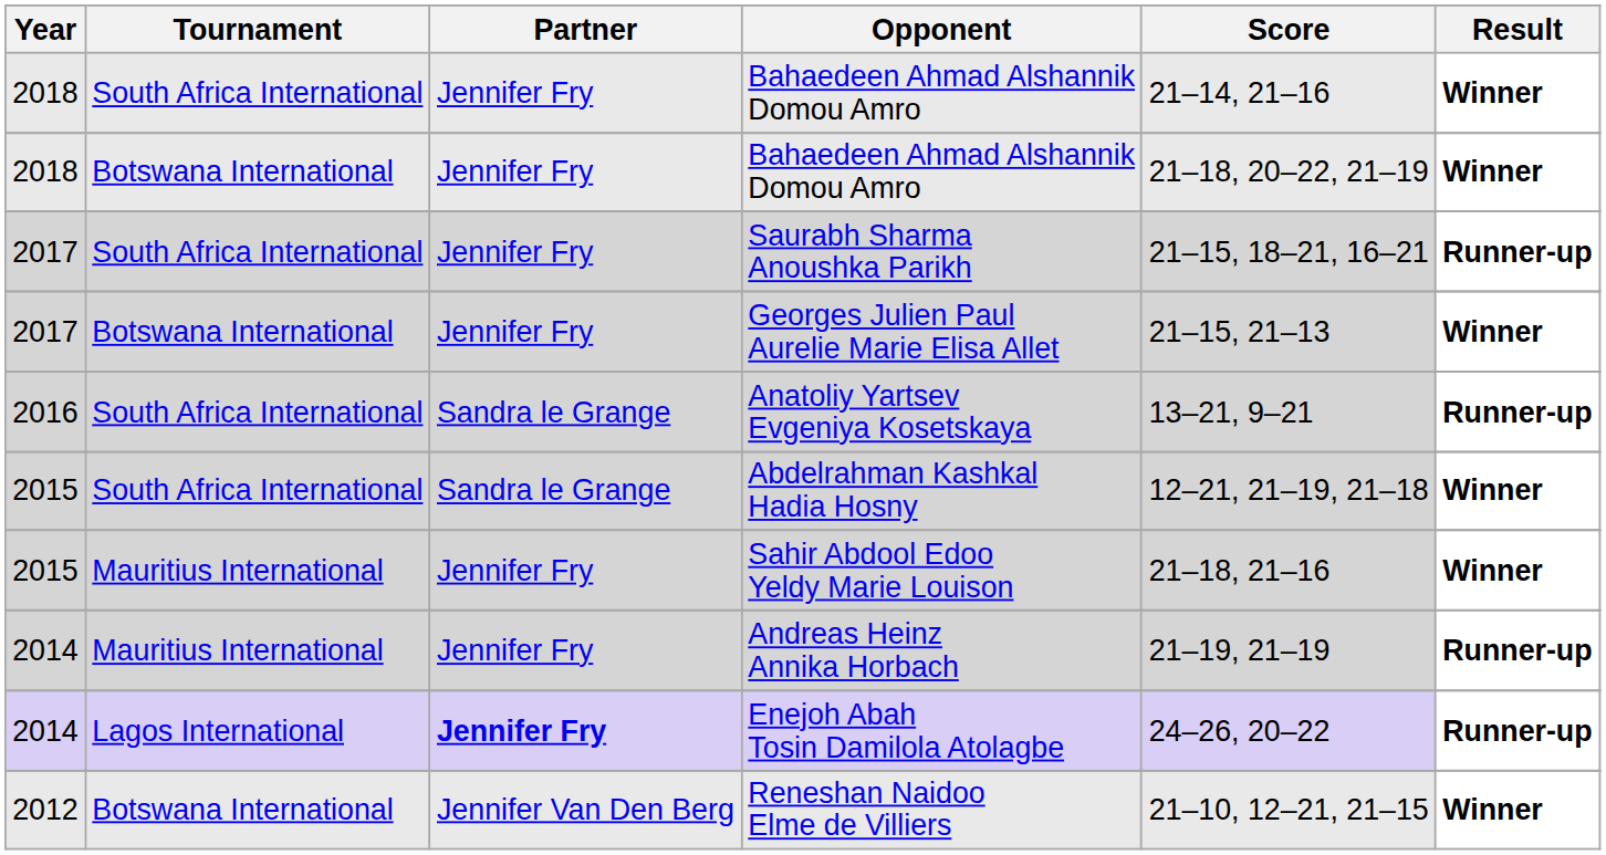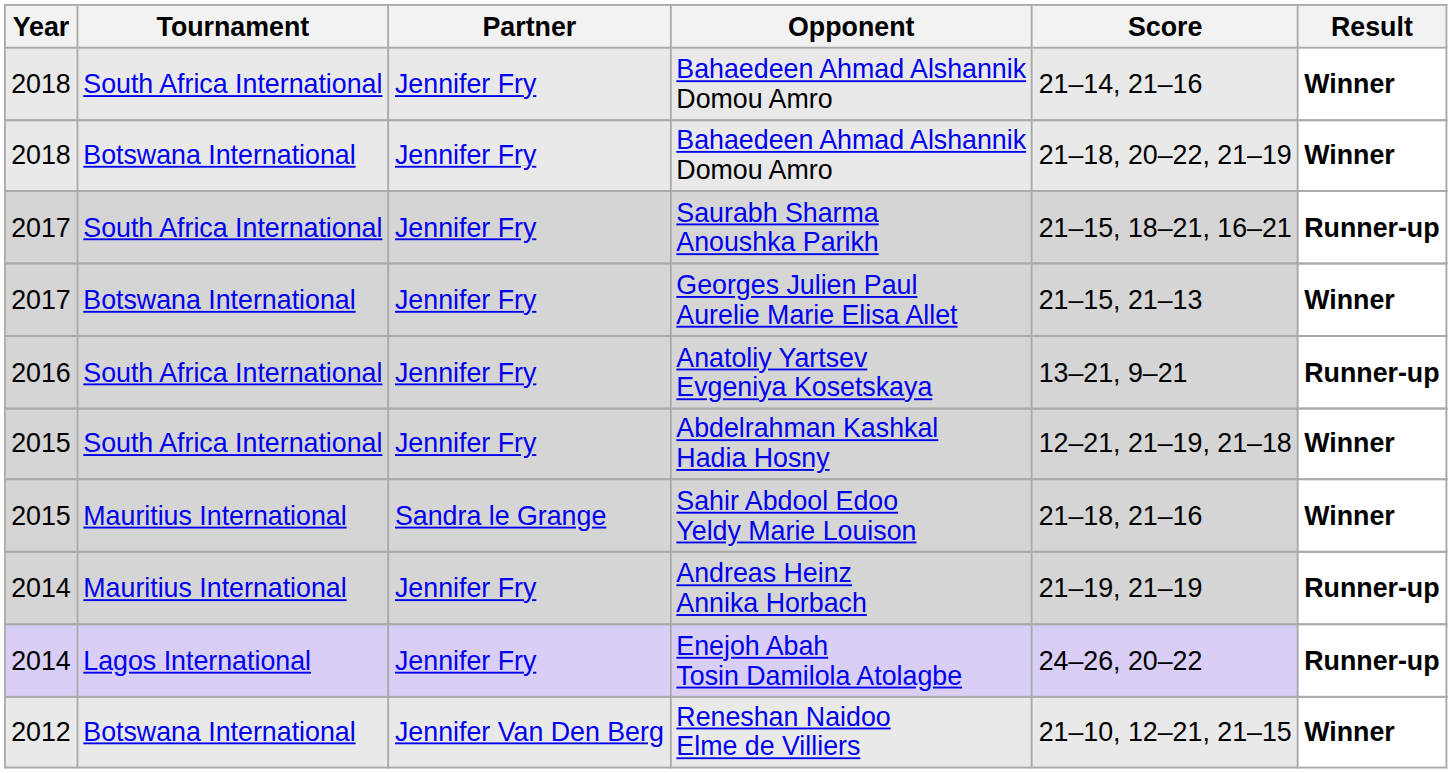Anatoliy Yartsev Evgeniya Kosetskaya | Partner: Sandra le Grange -> Jennifer Fry
Abdelrahman Kashkal Hadia Hosny | Partner: Sandra le Grange -> Jennifer Fry
Sahir Abdool Edoo Yeldy Marie Louison | Partner: Jennifer Fry -> Sandra le Grange
Enejoh Abah Tosin Damilola Atolagbe | Partner: bold -> normal
